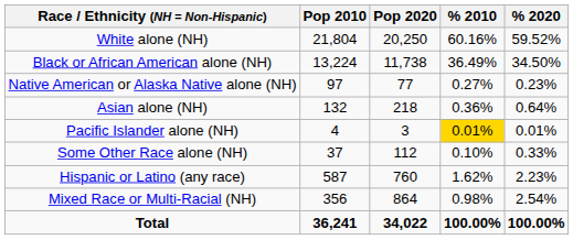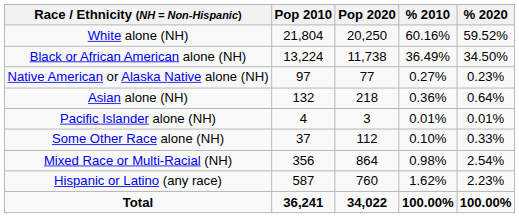Pacific Islander alone (NH) | % 2010: gold background -> no background
rows swapped: Mixed Race or Multi-Racial (NH) <-> Hispanic or Latino (any race)
